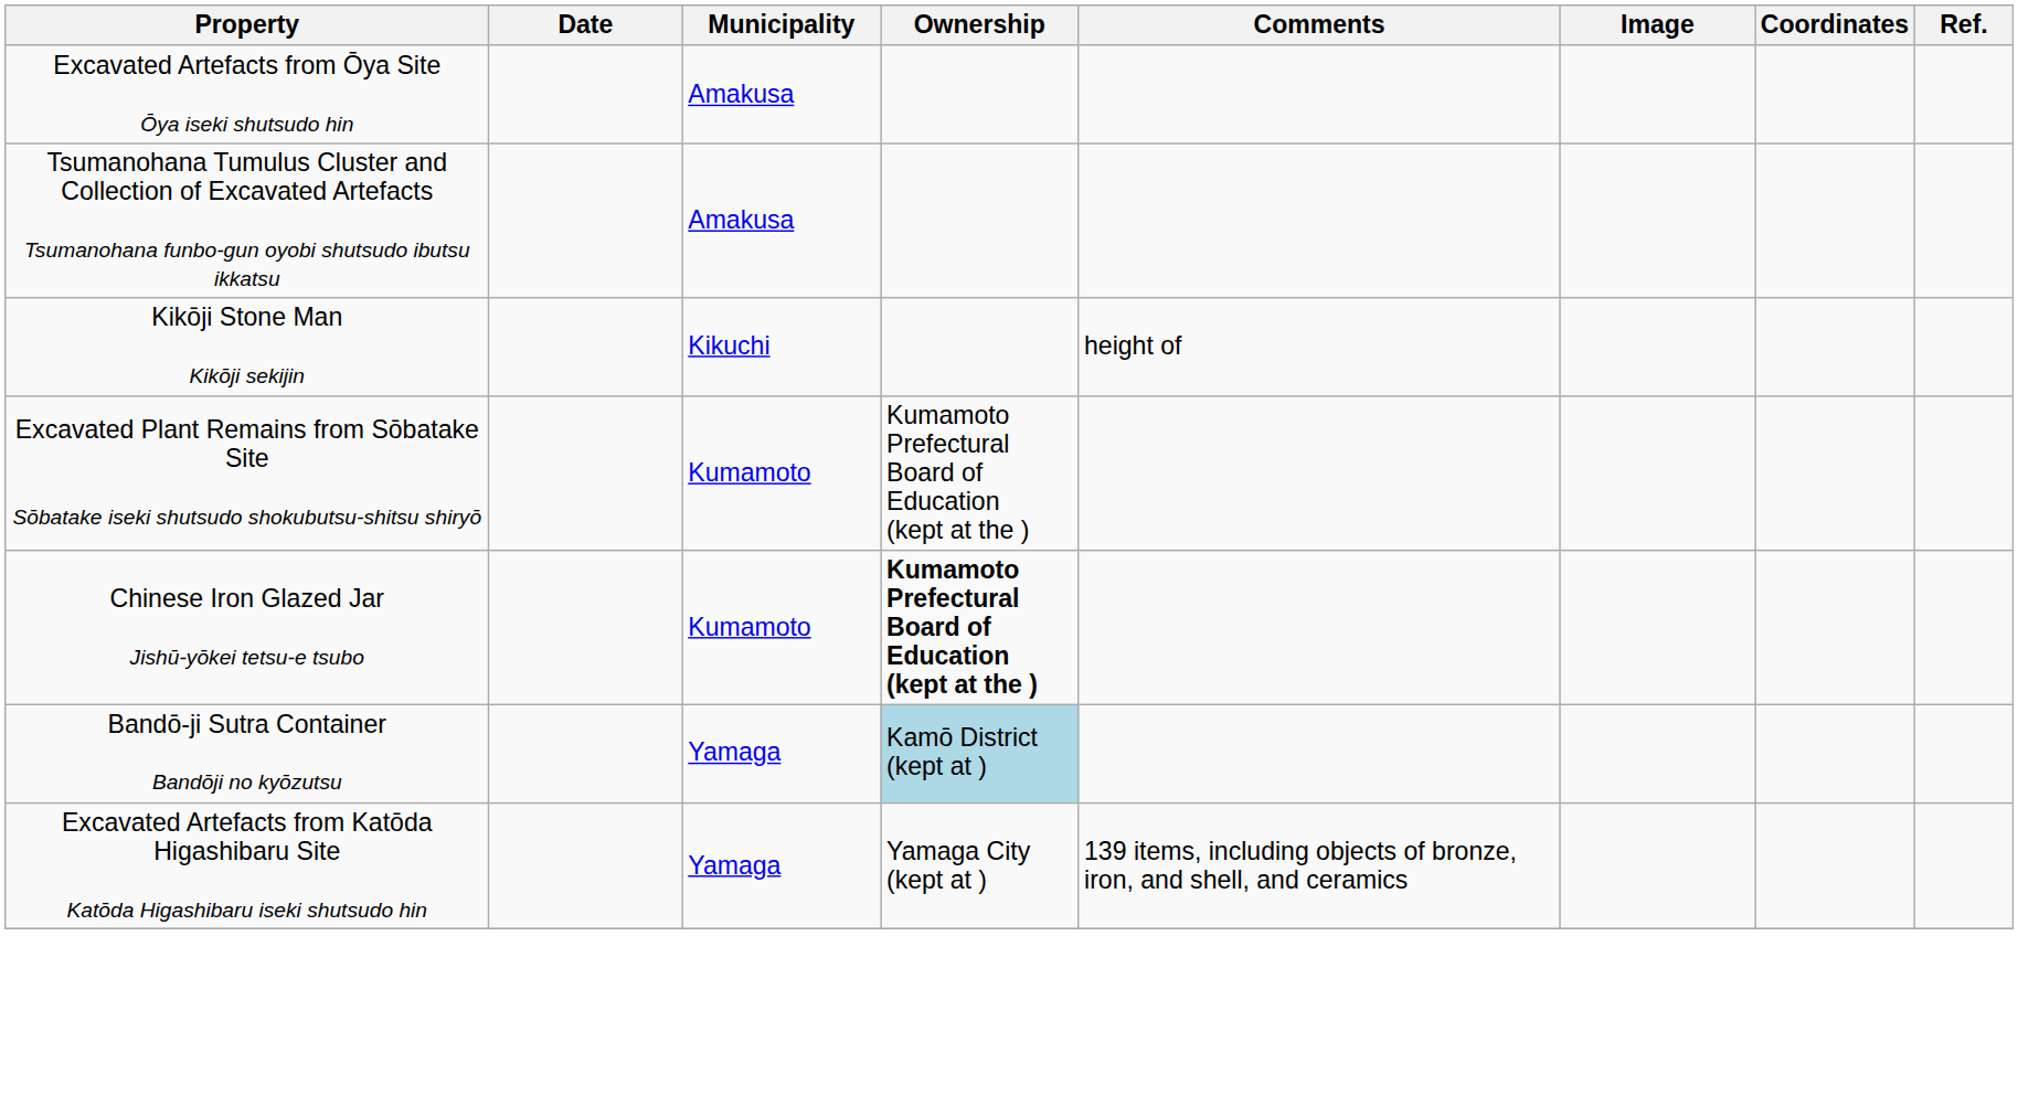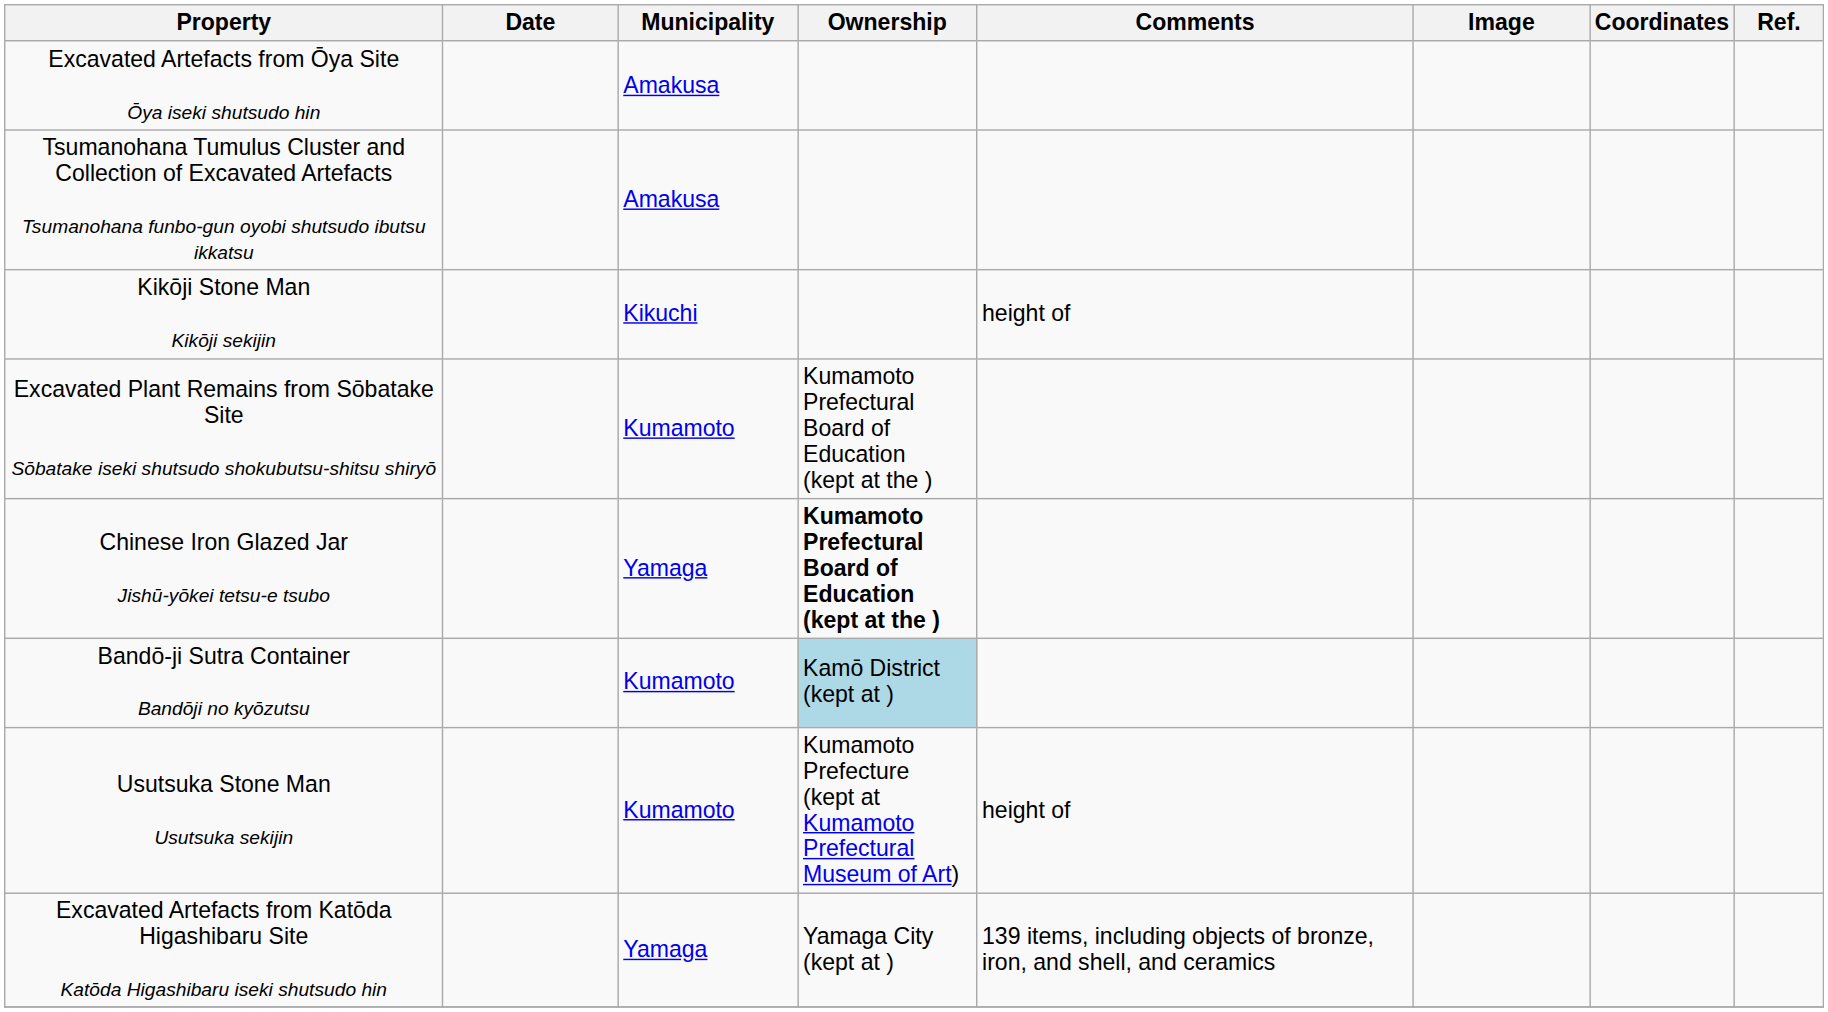Chinese Iron Glazed Jar Jishū-yōkei tetsu-e tsubo | Municipality: Kumamoto -> Yamaga
Bandō-ji Sutra Container Bandōji no kyōzutsu | Municipality: Yamaga -> Kumamoto
+ row: Usutsuka Stone Man Usutsuka sekijin | Kumamoto | Kumamoto Prefecture (kept at Kumamoto Prefectural Museum of Art) | height of
